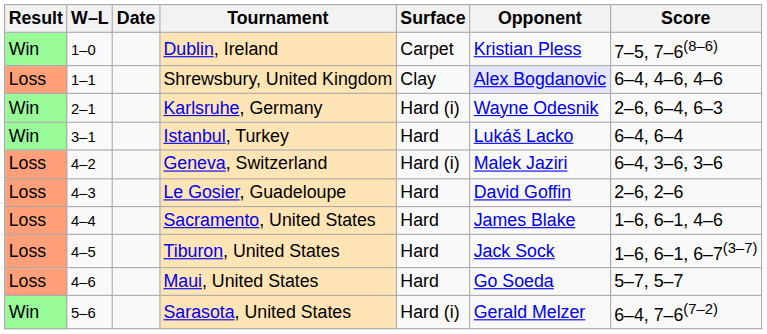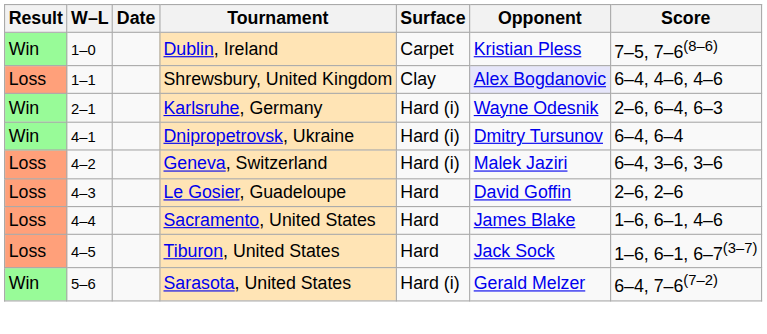- row: Win | 3–1 | Istanbul, Turkey | Hard | Lukáš Lacko | 6–4, 6–4
+ row: Win | 4–1 | Dnipropetrovsk, Ukraine | Hard (i) | Dmitry Tursunov | 6–4, 6–4
- row: Loss | 4–6 | Maui, United States | Hard | Go Soeda | 5–7, 5–7
